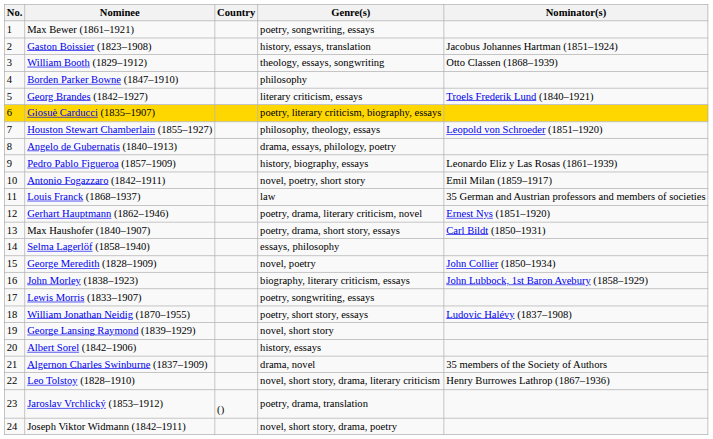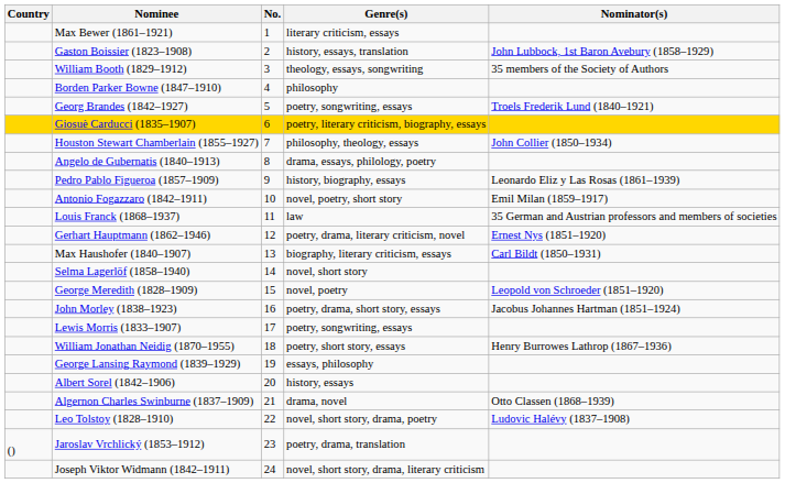columns swapped: No. <-> Country
Max Bewer (1861–1921) | Genre(s): poetry, songwriting, essays -> literary criticism, essays
Gaston Boissier (1823–1908) | Nominator(s): Jacobus Johannes Hartman (1851–1924) -> John Lubbock, 1st Baron Avebury (1858–1929)
William Booth (1829–1912) | Nominator(s): Otto Classen (1868–1939) -> 35 members of the Society of Authors
Georg Brandes (1842–1927) | Genre(s): literary criticism, essays -> poetry, songwriting, essays
Houston Stewart Chamberlain (1855–1927) | Nominator(s): Leopold von Schroeder (1851–1920) -> John Collier (1850–1934)
Max Haushofer (1840–1907) | Genre(s): poetry, drama, short story, essays -> biography, literary criticism, essays
Selma Lagerlöf (1858–1940) | Genre(s): essays, philosophy -> novel, short story
George Meredith (1828–1909) | Nominator(s): John Collier (1850–1934) -> Leopold von Schroeder (1851–1920)
John Morley (1838–1923) | Genre(s): biography, literary criticism, essays -> poetry, drama, short story, essays
John Morley (1838–1923) | Nominator(s): John Lubbock, 1st Baron Avebury (1858–1929) -> Jacobus Johannes Hartman (1851–1924)
William Jonathan Neidig (1870–1955) | Nominator(s): Ludovic Halévy (1837–1908) -> Henry Burrowes Lathrop (1867–1936)
George Lansing Raymond (1839–1929) | Genre(s): novel, short story -> essays, philosophy
Algernon Charles Swinburne (1837–1909) | Nominator(s): 35 members of the Society of Authors -> Otto Classen (1868–1939)
Leo Tolstoy (1828–1910) | Genre(s): novel, short story, drama, literary criticism -> novel, short story, drama, poetry
Leo Tolstoy (1828–1910) | Nominator(s): Henry Burrowes Lathrop (1867–1936) -> Ludovic Halévy (1837–1908)
Joseph Viktor Widmann (1842–1911) | Genre(s): novel, short story, drama, poetry -> novel, short story, drama, literary criticism
